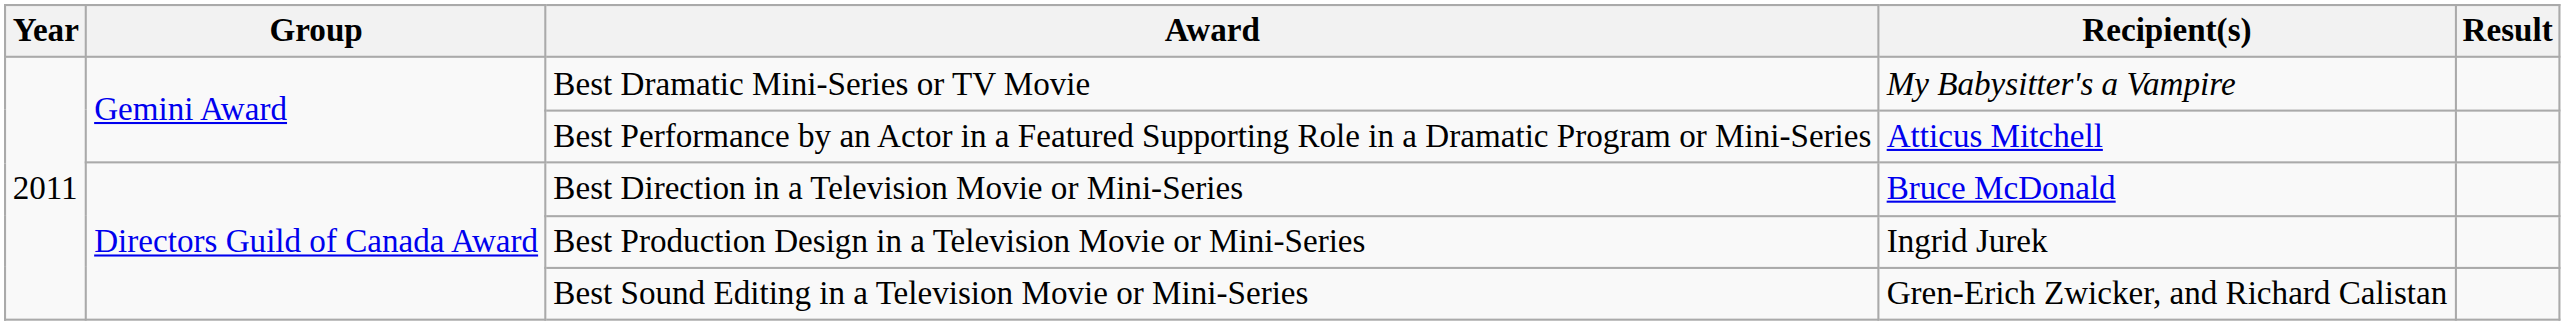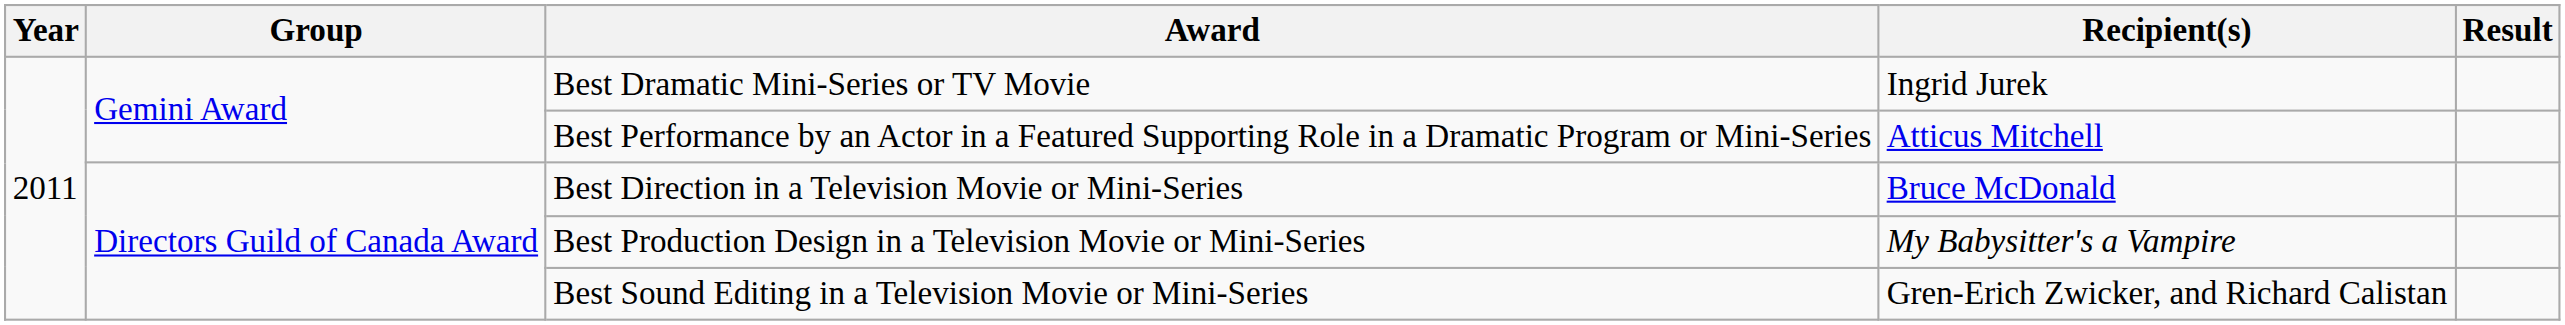Best Dramatic Mini-Series or TV Movie | Recipient(s): My Babysitter's a Vampire -> Ingrid Jurek
Best Production Design in a Television Movie or Mini-Series | Recipient(s): Ingrid Jurek -> My Babysitter's a Vampire
